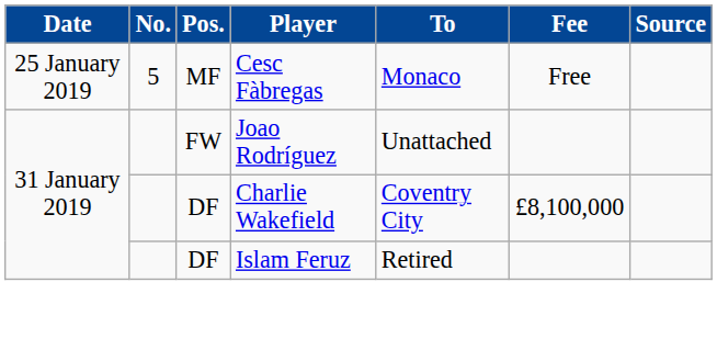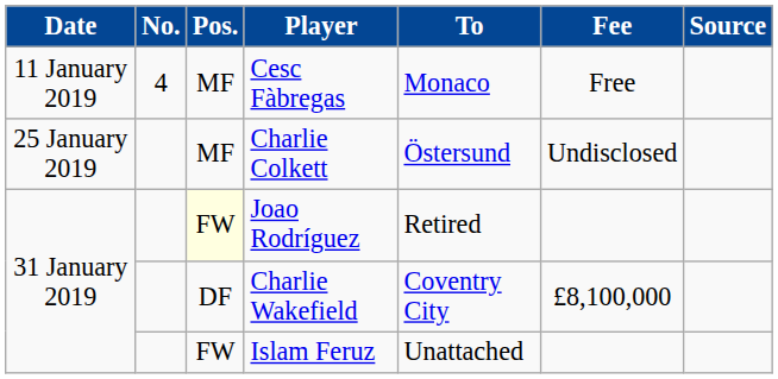Cesc Fàbregas | Date: 25 January 2019 -> 11 January 2019
Cesc Fàbregas | No.: 5 -> 4
+ row: 25 January 2019 | MF | Charlie Colkett | Östersund | Undisclosed
Joao Rodríguez | Pos.: no background -> lightyellow background
Joao Rodríguez | To: Unattached -> Retired
Islam Feruz | Pos.: DF -> FW
Islam Feruz | To: Retired -> Unattached
